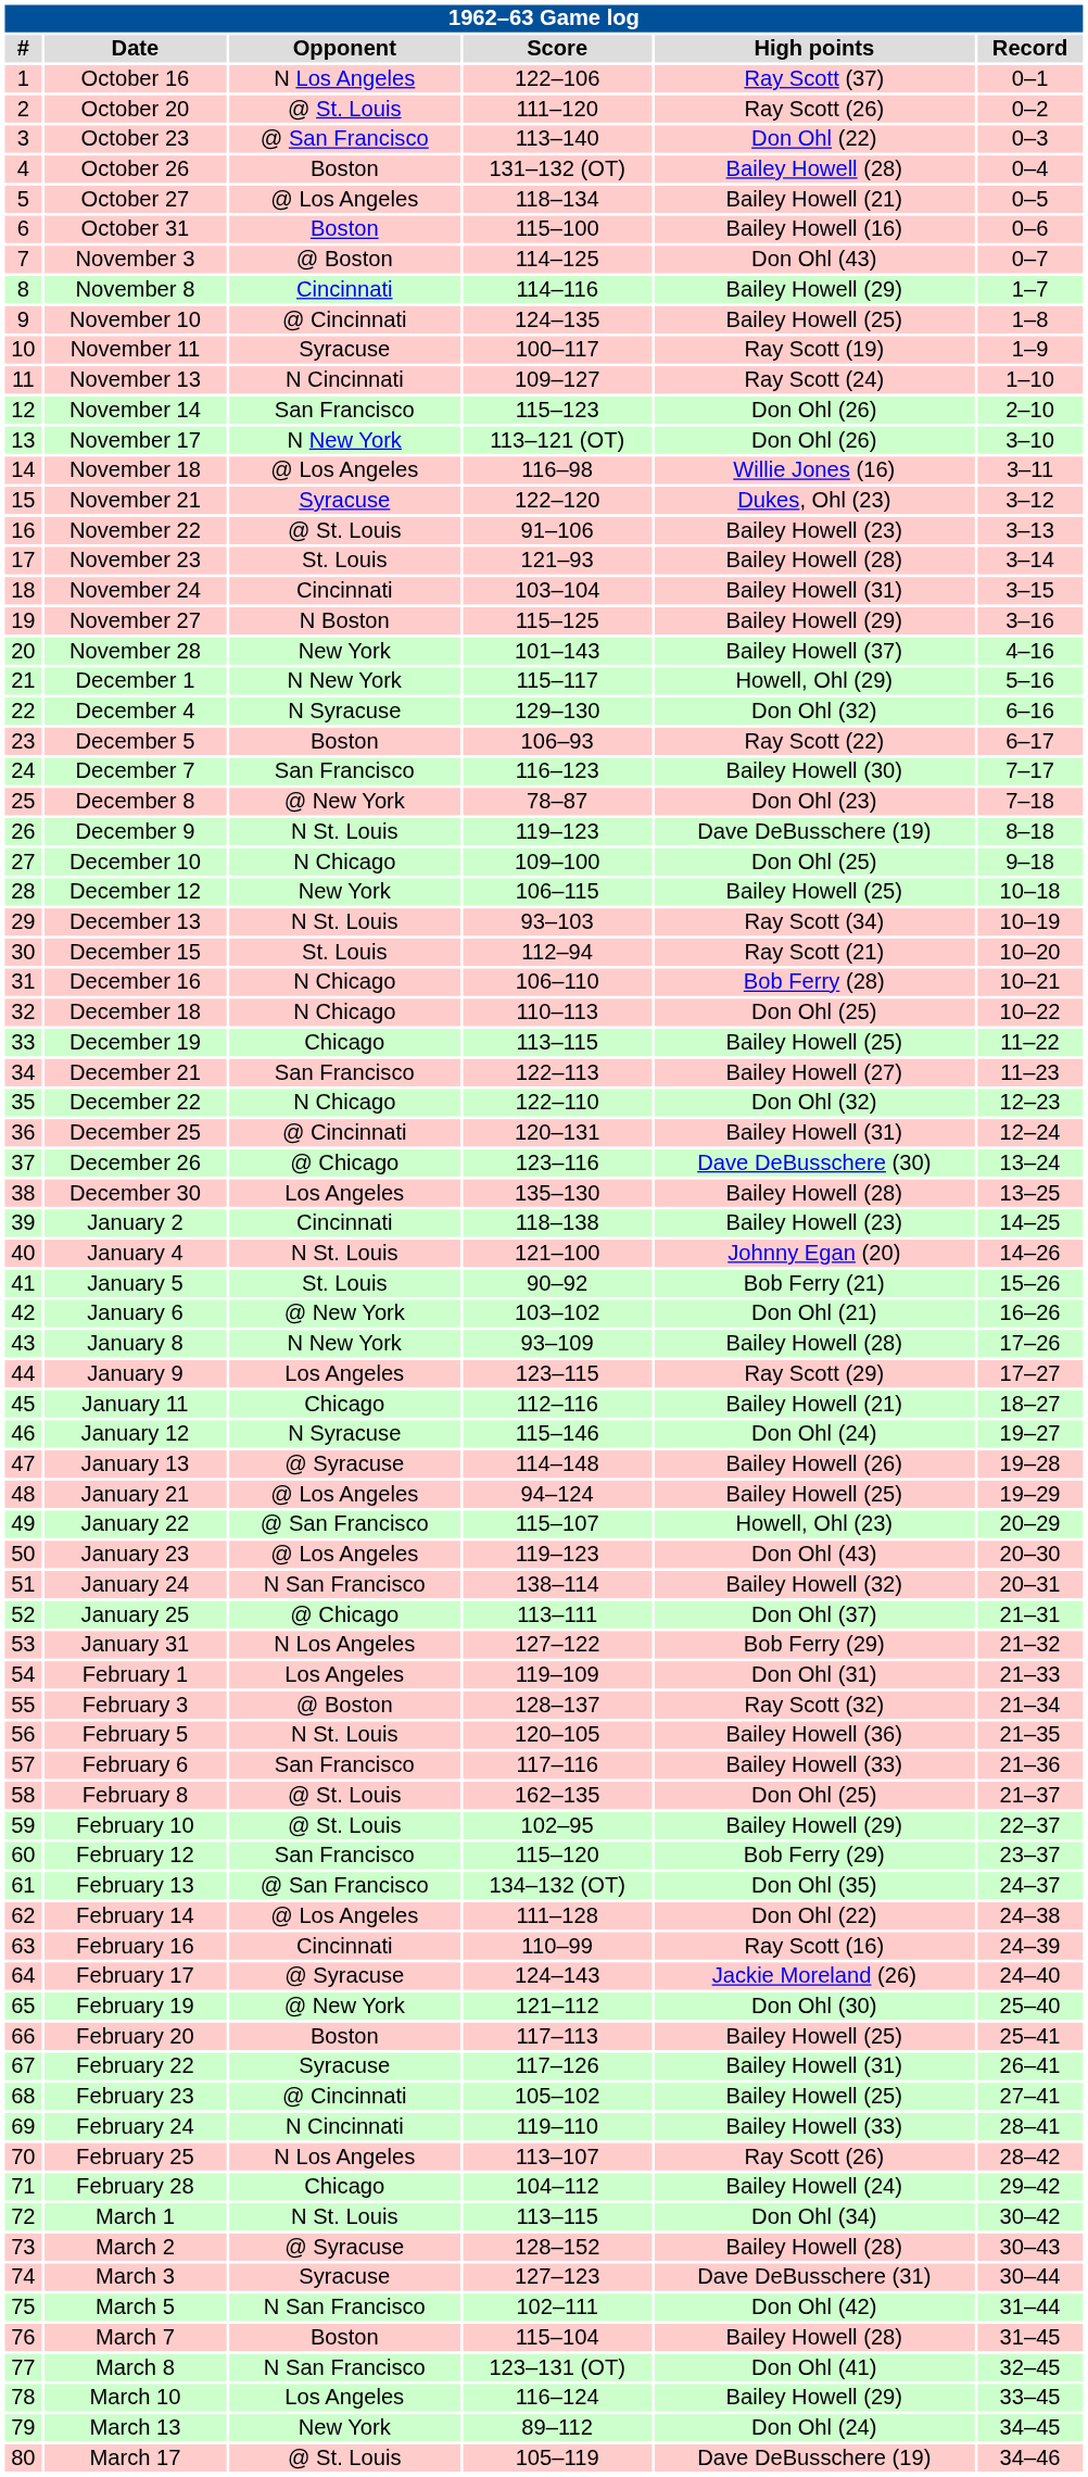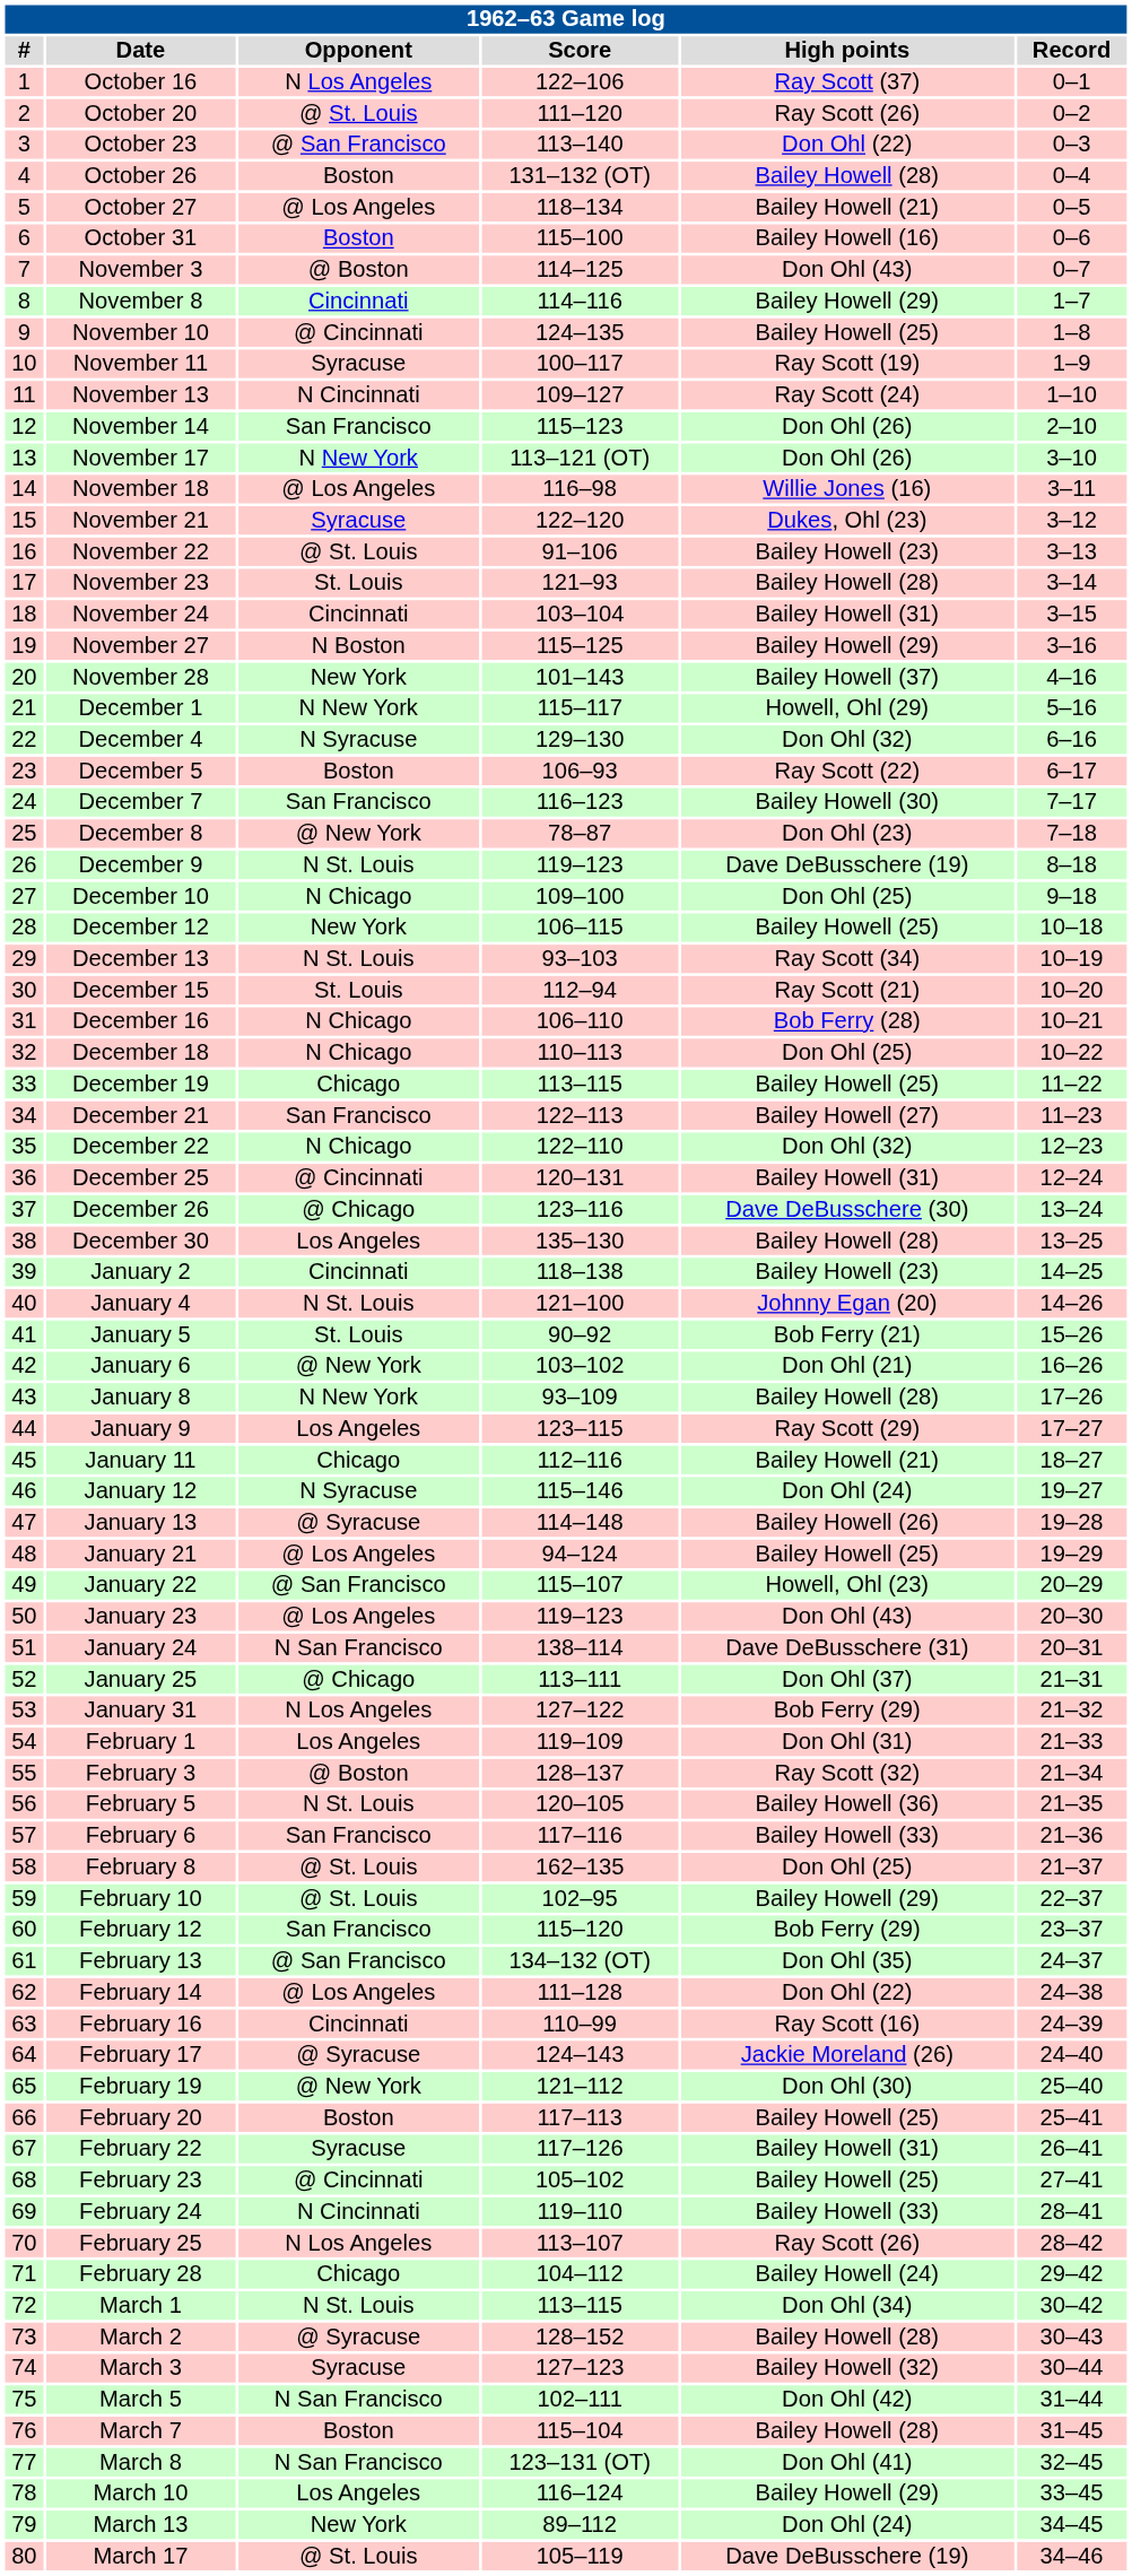January 24 | High points: Bailey Howell (32) -> Dave DeBusschere (31)
March 3 | High points: Dave DeBusschere (31) -> Bailey Howell (32)
